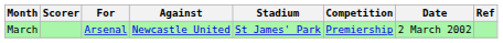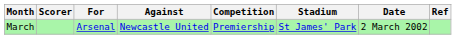columns swapped: Stadium <-> Competition
